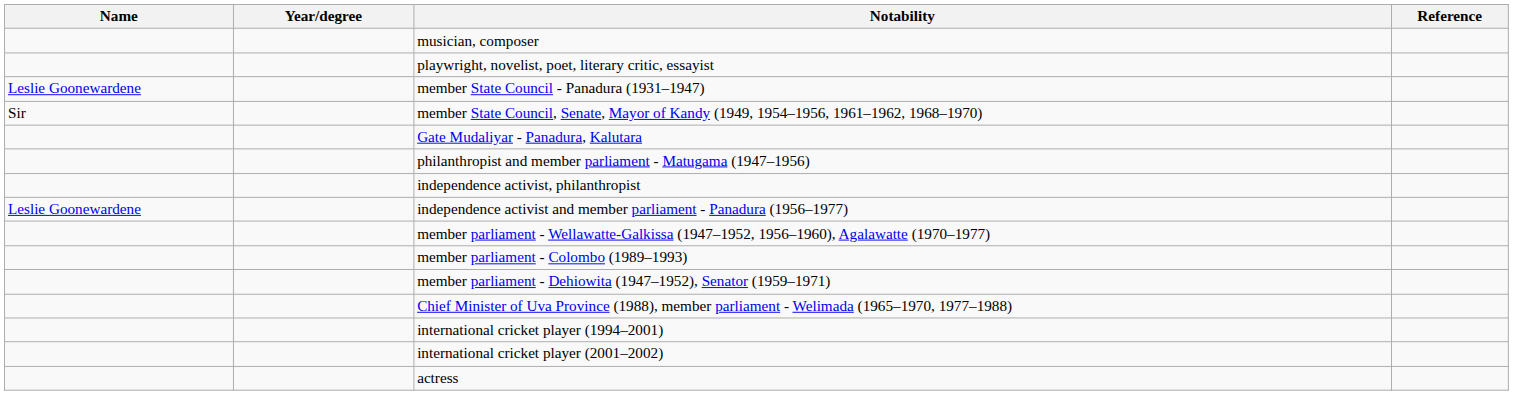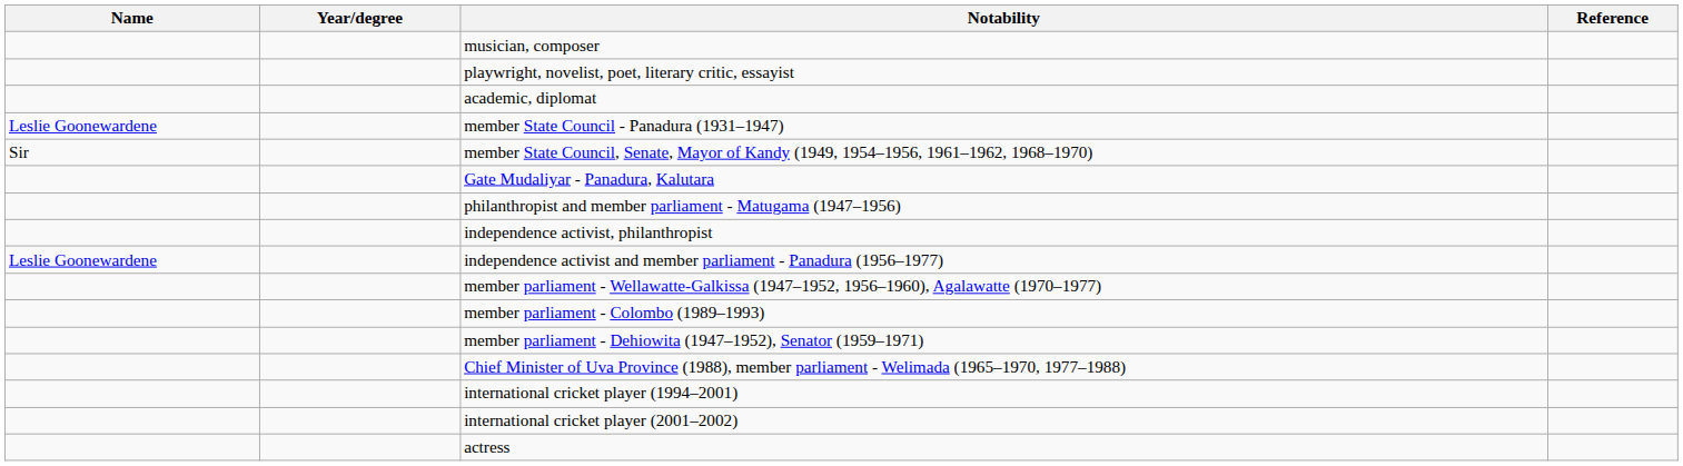+ row: academic, diplomat
